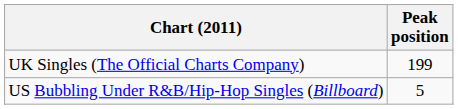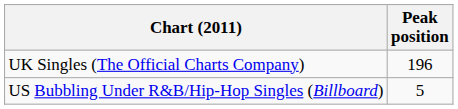UK Singles (The Official Charts Company) | Peak position: 199 -> 196
